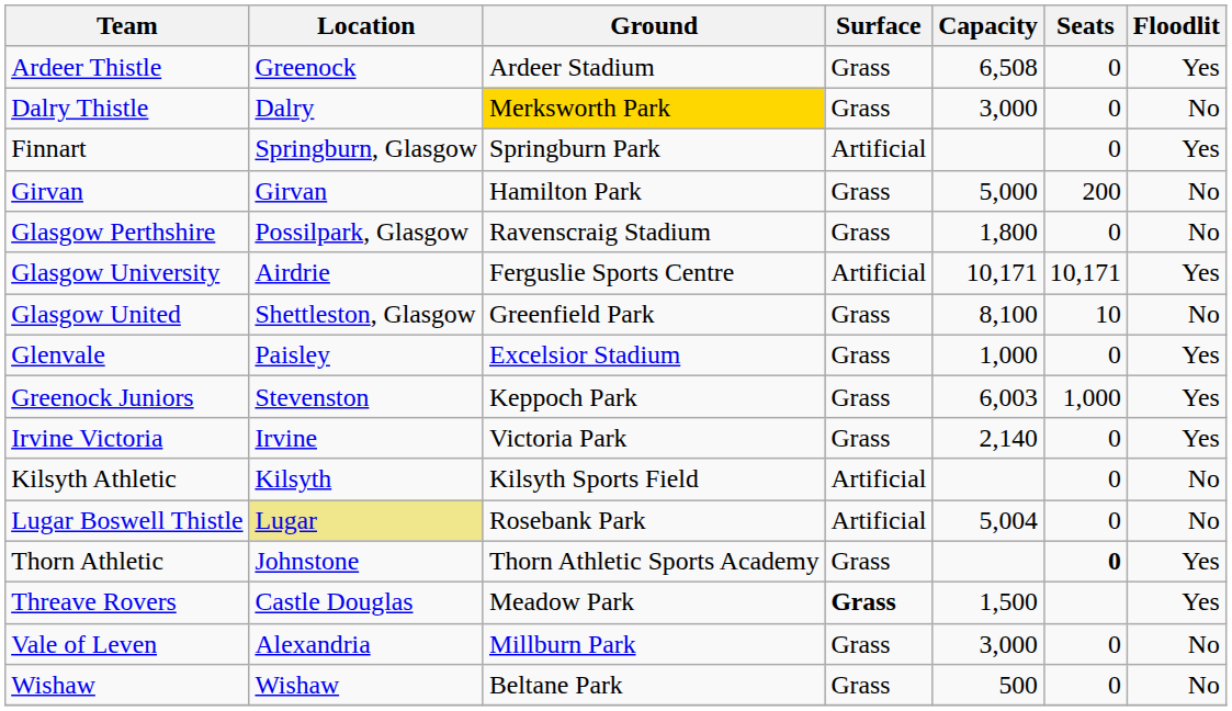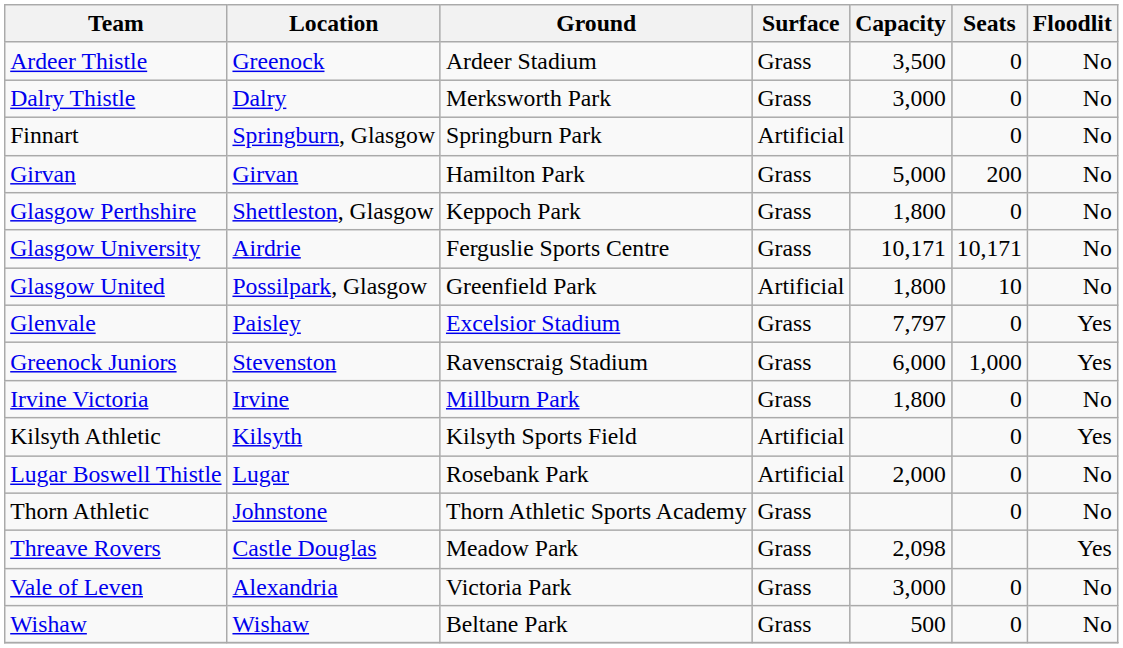Ardeer Thistle | Capacity: 6,508 -> 3,500
Ardeer Thistle | Floodlit: Yes -> No
Dalry Thistle | Ground: gold background -> no background
Finnart | Floodlit: Yes -> No
Glasgow Perthshire | Location: Possilpark, Glasgow -> Shettleston, Glasgow
Glasgow Perthshire | Ground: Ravenscraig Stadium -> Keppoch Park
Glasgow University | Surface: Artificial -> Grass
Glasgow University | Floodlit: Yes -> No
Glasgow United | Location: Shettleston, Glasgow -> Possilpark, Glasgow
Glasgow United | Surface: Grass -> Artificial
Glasgow United | Capacity: 8,100 -> 1,800
Glenvale | Capacity: 1,000 -> 7,797
Greenock Juniors | Ground: Keppoch Park -> Ravenscraig Stadium
Greenock Juniors | Capacity: 6,003 -> 6,000
Irvine Victoria | Ground: Victoria Park -> Millburn Park
Irvine Victoria | Capacity: 2,140 -> 1,800
Irvine Victoria | Floodlit: Yes -> No
Kilsyth Athletic | Floodlit: No -> Yes
Lugar Boswell Thistle | Location: khaki background -> no background
Lugar Boswell Thistle | Capacity: 5,004 -> 2,000
Thorn Athletic | Seats: bold -> normal
Thorn Athletic | Floodlit: Yes -> No
Threave Rovers | Surface: bold -> normal
Threave Rovers | Capacity: 1,500 -> 2,098
Vale of Leven | Ground: Millburn Park -> Victoria Park
